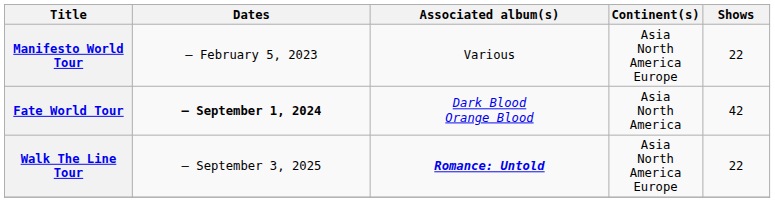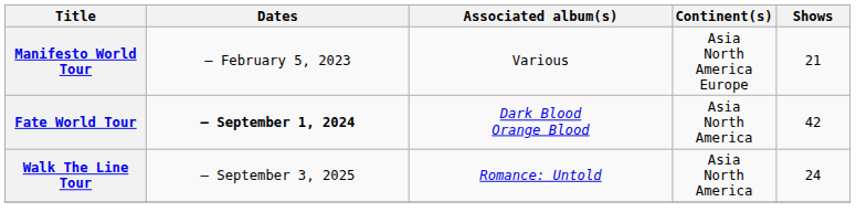Manifesto World Tour | Shows: 22 -> 21
Walk The Line Tour | Associated album(s): bold -> normal
Walk The Line Tour | Continent(s): Asia North America Europe -> Asia North America
Walk The Line Tour | Shows: 22 -> 24
